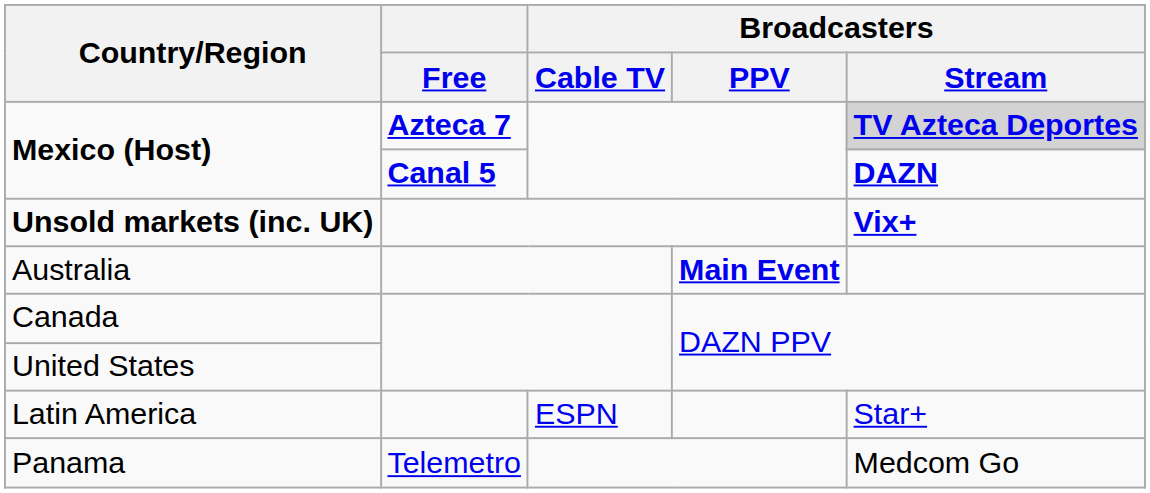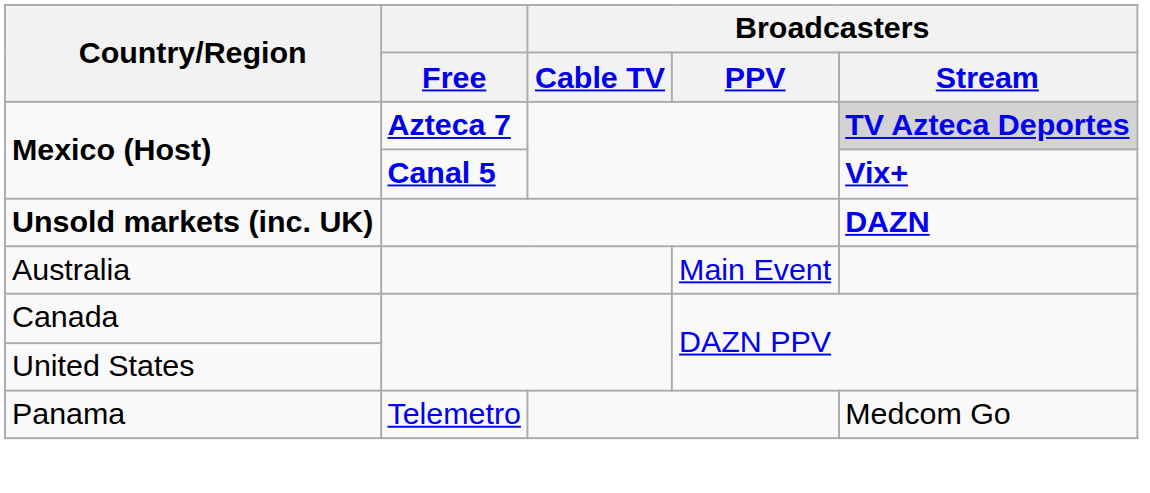Mexico (Host) / Canal 5 | Broadcasters / Stream: DAZN -> Vix+
Unsold markets (inc. UK) | Broadcasters / Stream: Vix+ -> DAZN
Australia | Broadcasters / PPV: bold -> normal
- row: Latin America | ESPN | Star+
